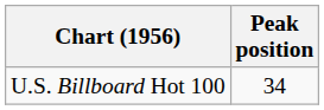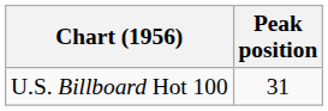U.S. Billboard Hot 100 | Peak position: 34 -> 31
